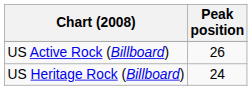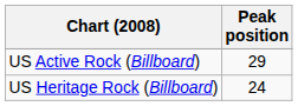US Active Rock (Billboard) | Peak position: 26 -> 29
